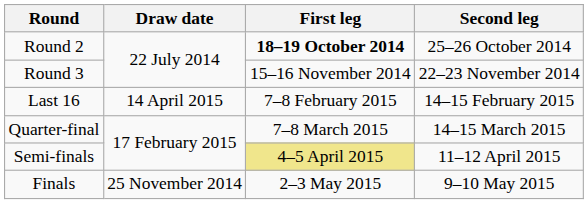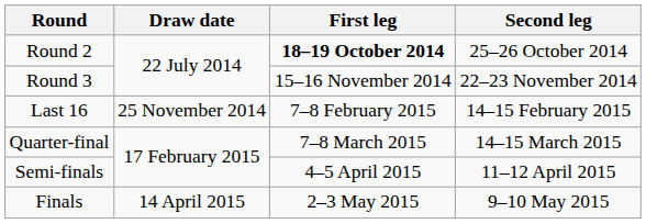Last 16 | Draw date: 14 April 2015 -> 25 November 2014
Semi-finals | First leg: khaki background -> no background
Finals | Draw date: 25 November 2014 -> 14 April 2015
